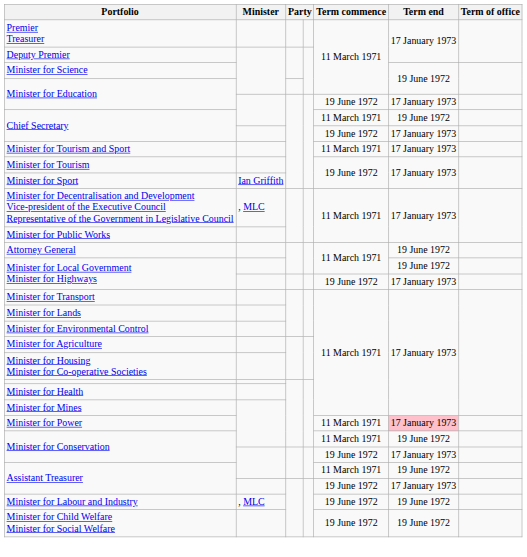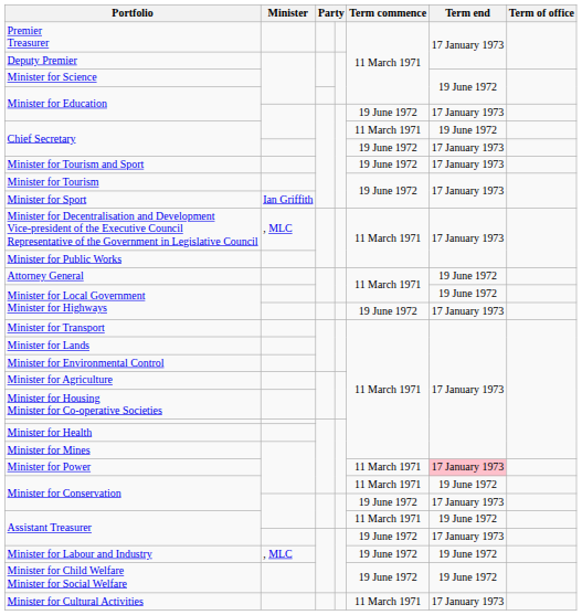Minister for Tourism and Sport | Term commence: 11 March 1971 -> 19 June 1972
+ row: Minister for Cultural Activities | 11 March 1971 | 17 January 1973
